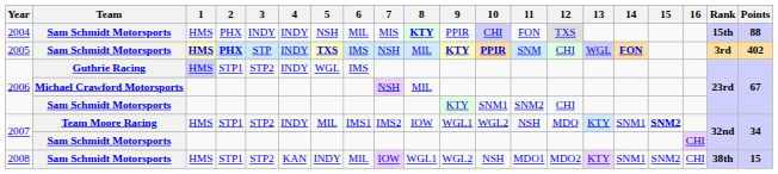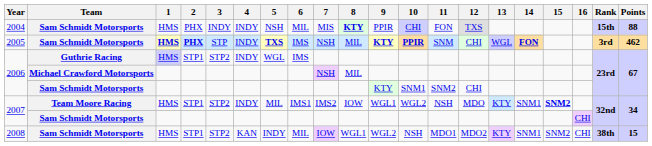2005 | Points: 402 -> 462
